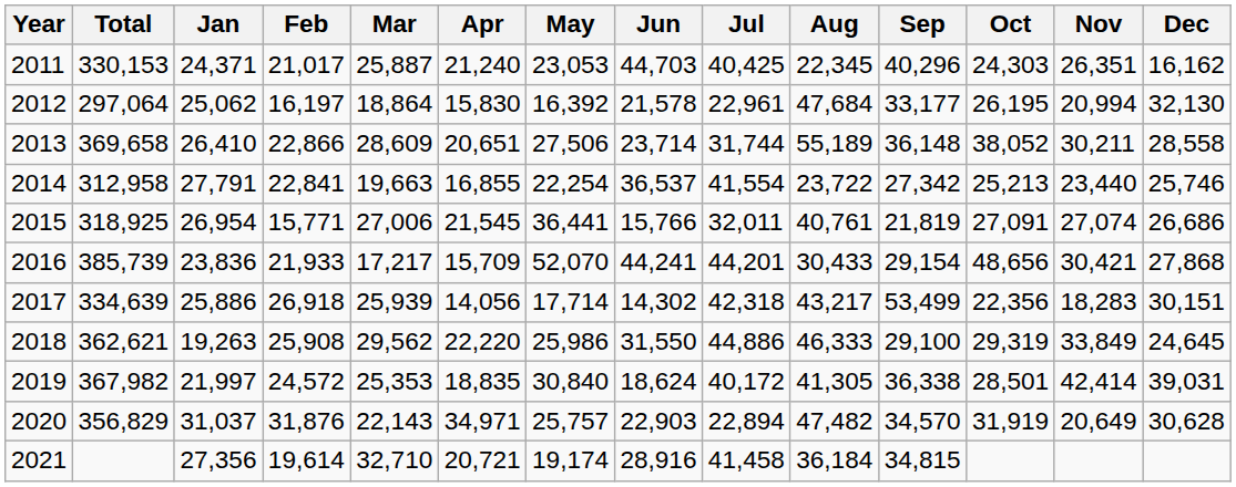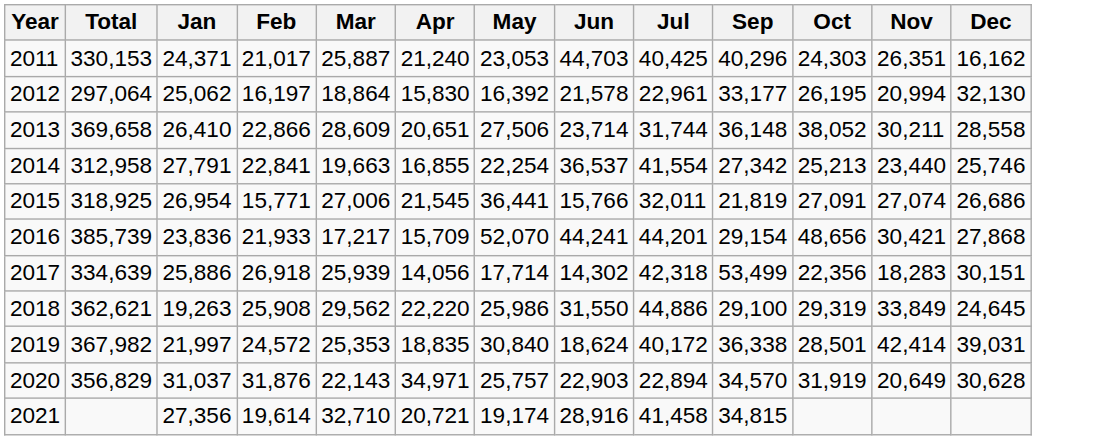- column: Aug | 22,345 | 47,684 | 55,189 | 23,722 | 40,761 | 30,433 | 43,217 | 46,333 | 41,305 | 47,482 | 36,184
